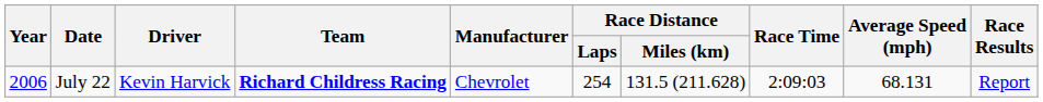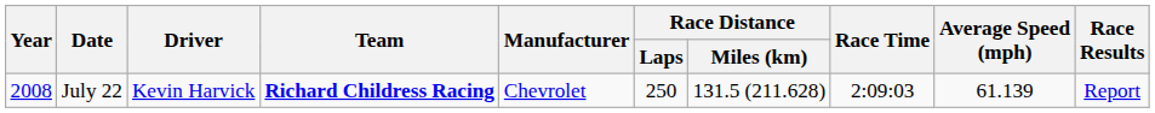July 22 | Year: 2006 -> 2008
July 22 | Race Distance / Laps: 254 -> 250
July 22 | Average Speed (mph): 68.131 -> 61.139
